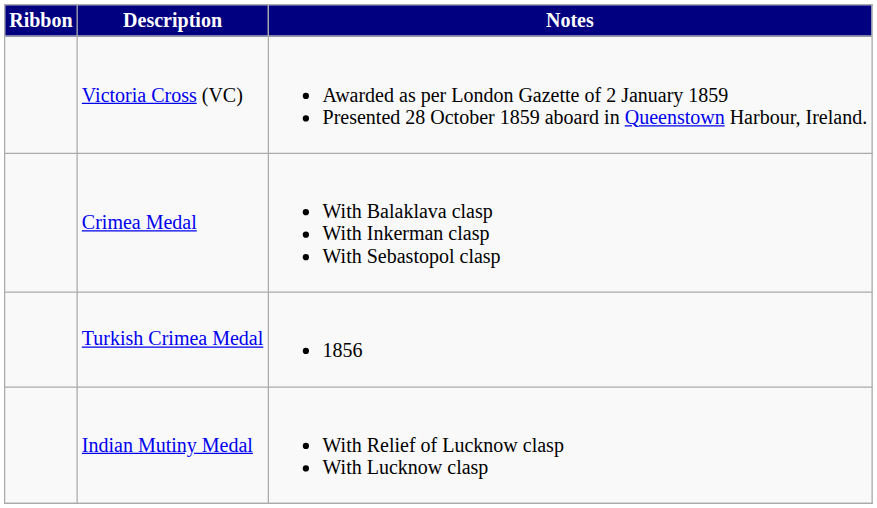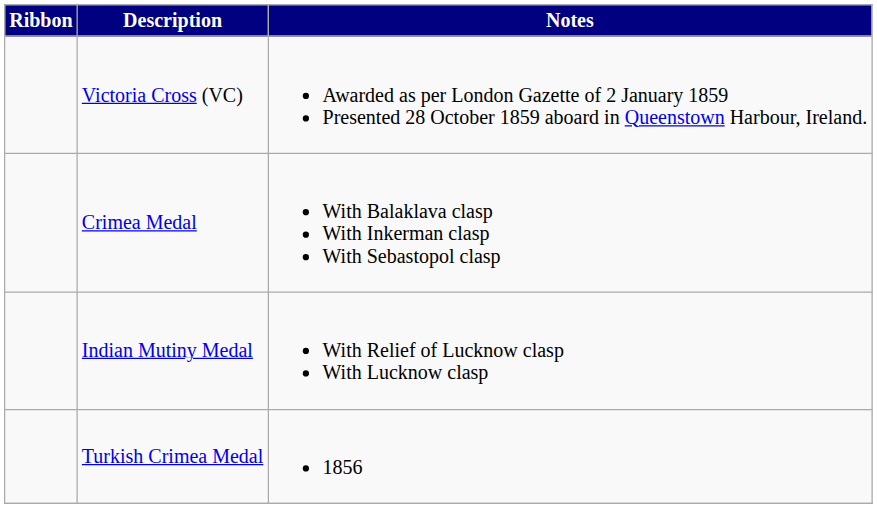rows swapped: Turkish Crimea Medal <-> Indian Mutiny Medal
